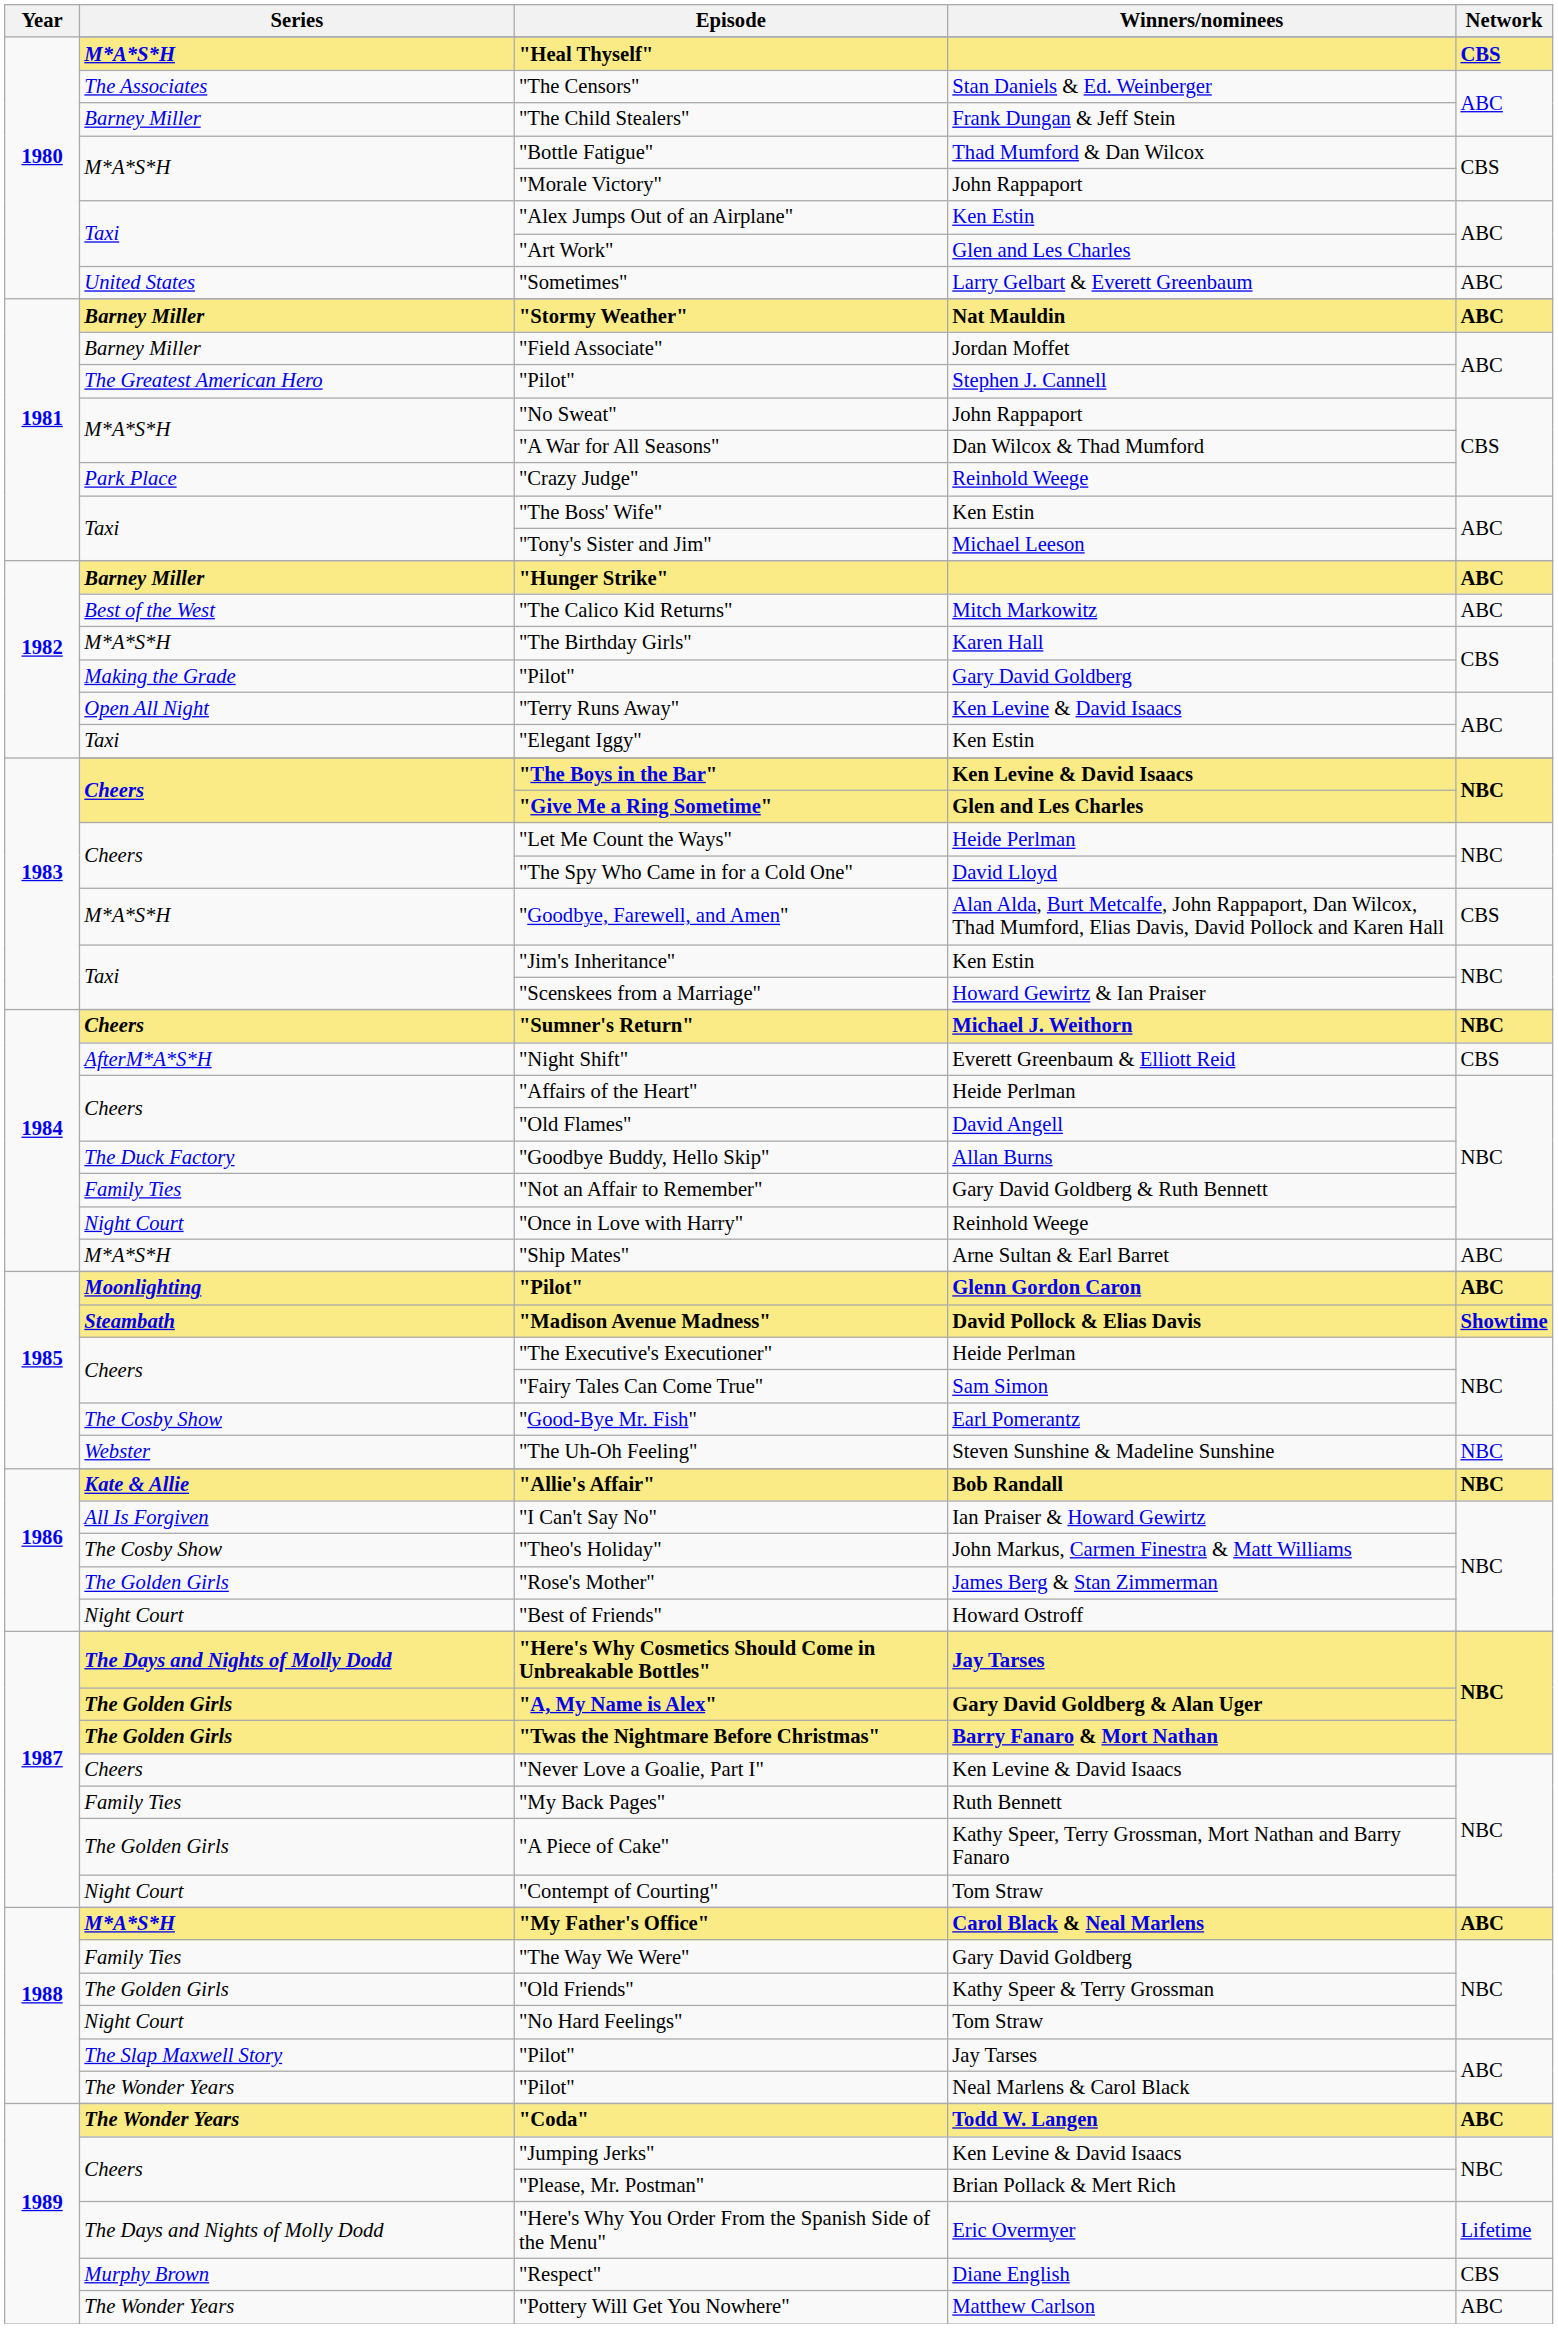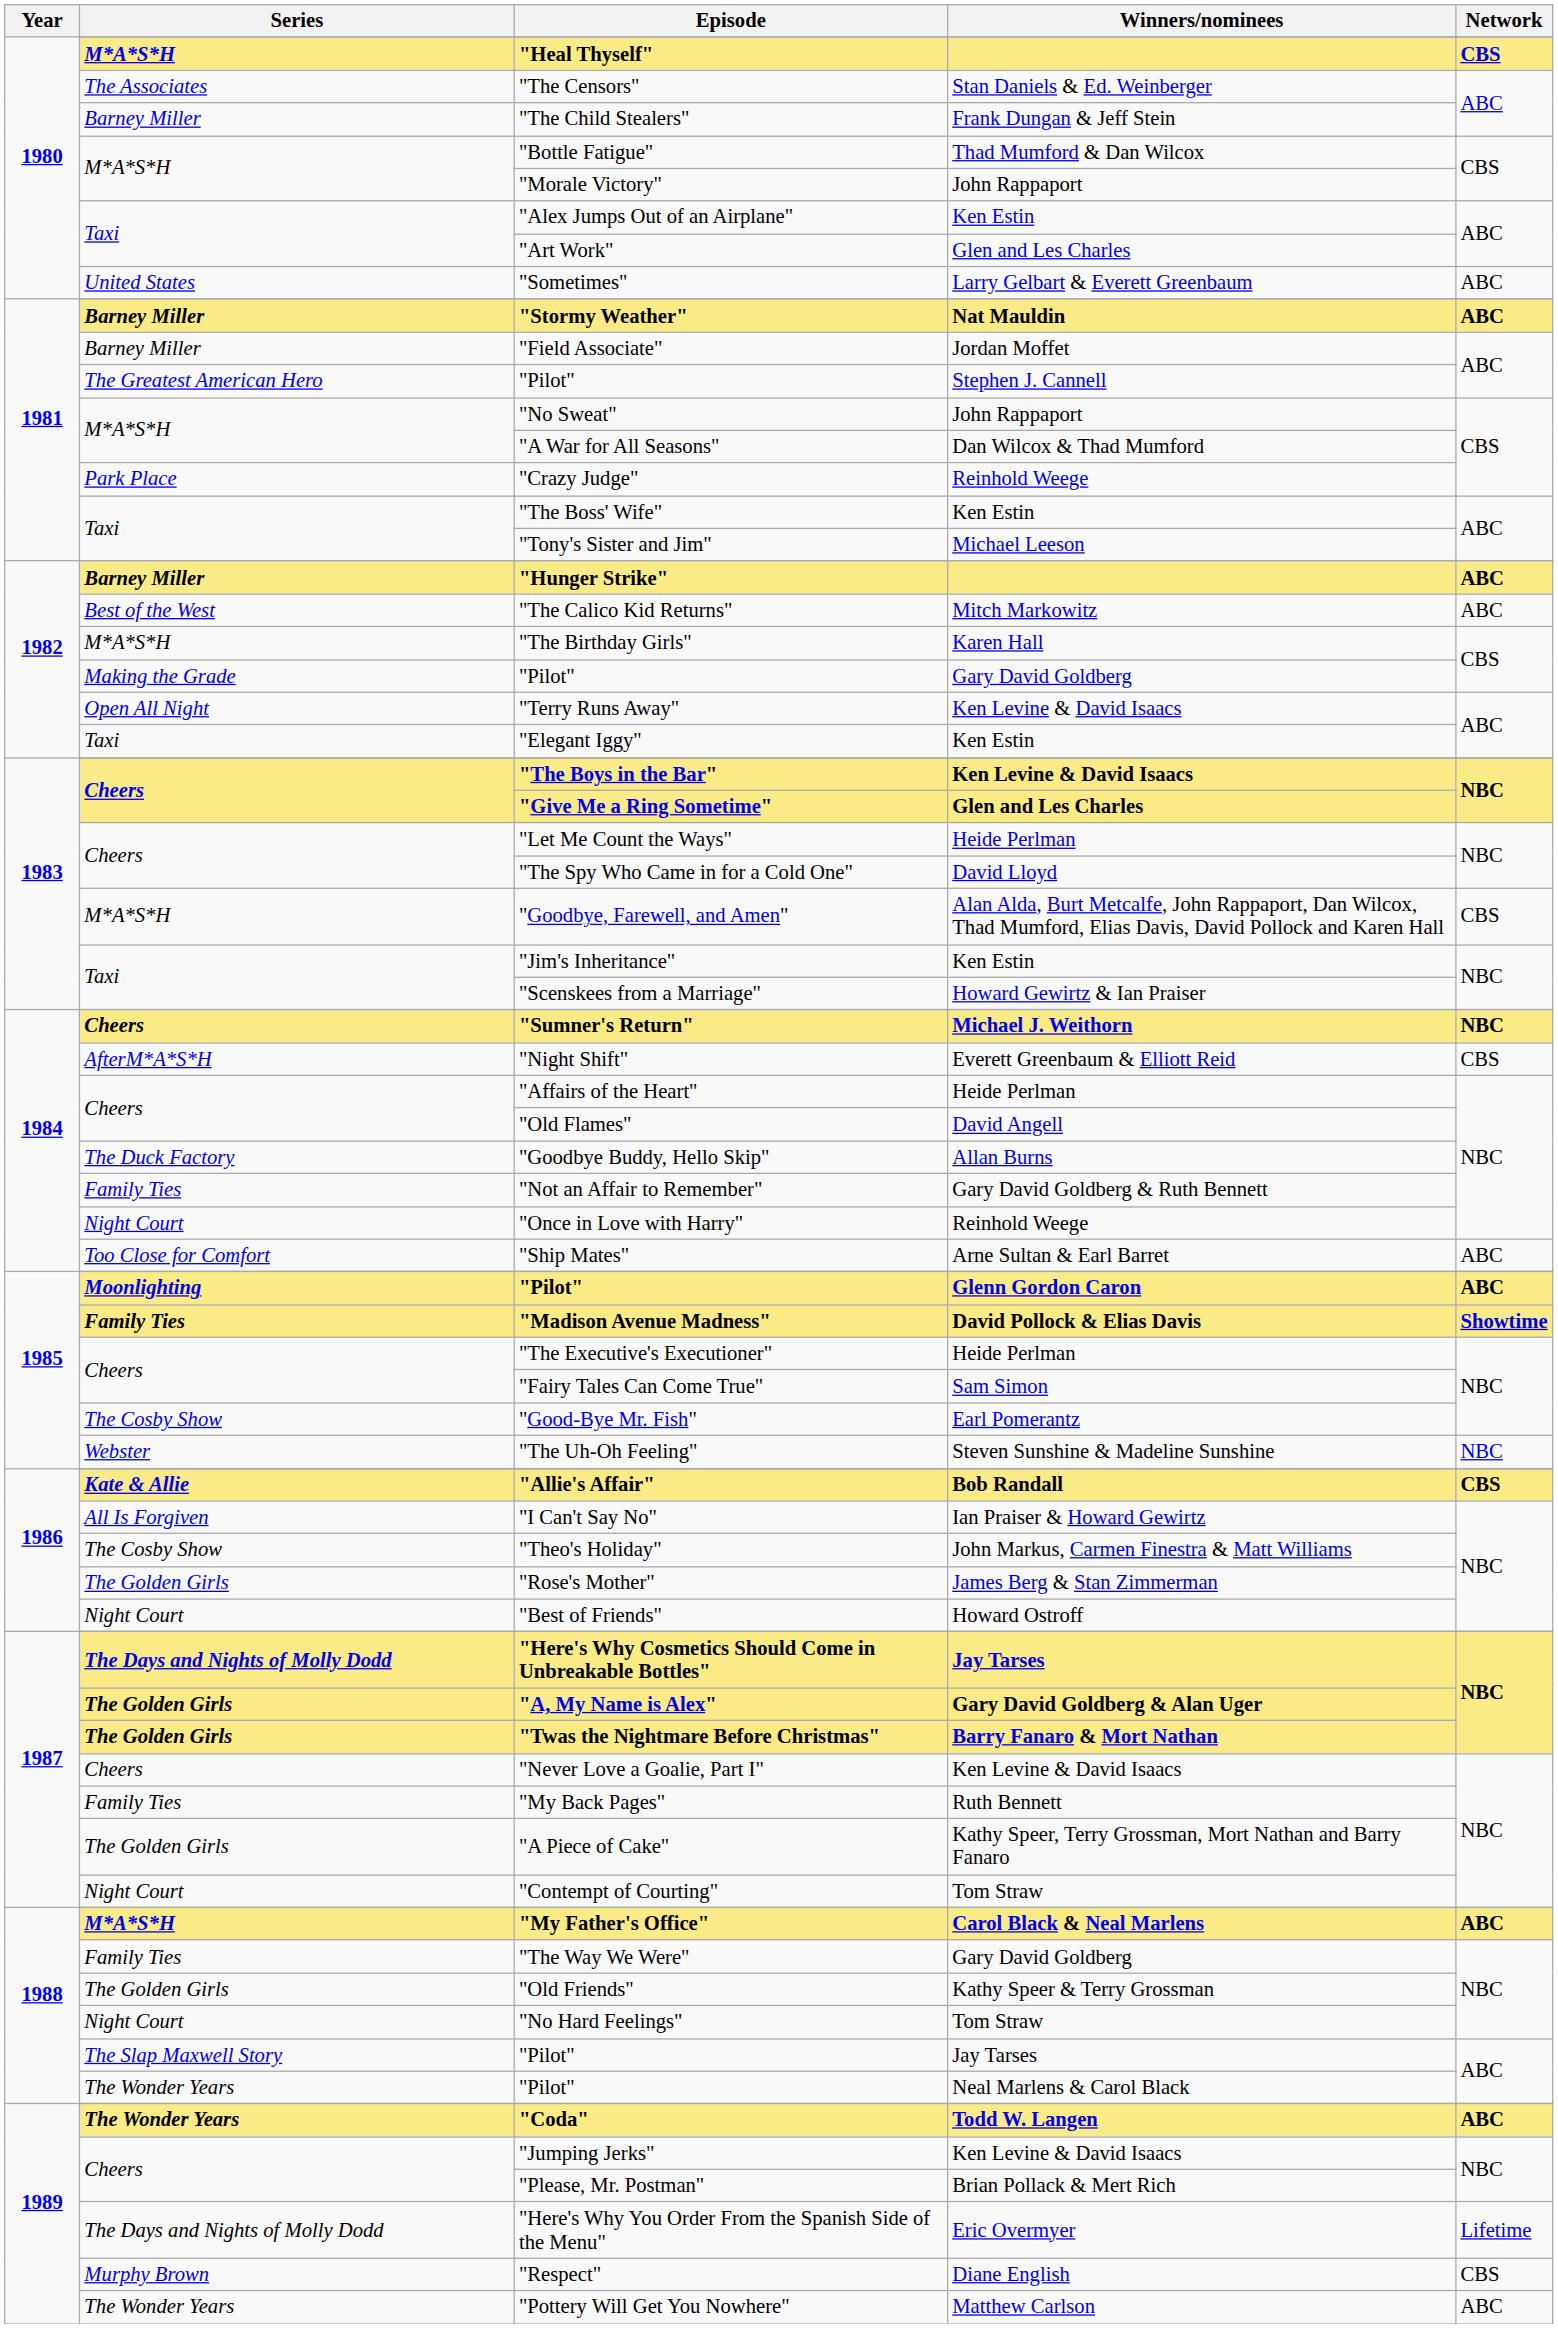"Ship Mates" | Series: M*A*S*H -> Too Close for Comfort
"Madison Avenue Madness" | Series: Steambath -> Family Ties
"Allie's Affair" | Network: NBC -> CBS
